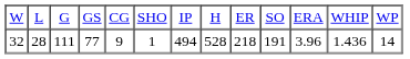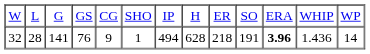32 | column 3: 111 -> 141
32 | column 4: 77 -> 76
32 | column 8: 528 -> 628
32 | column 11: normal -> bold
